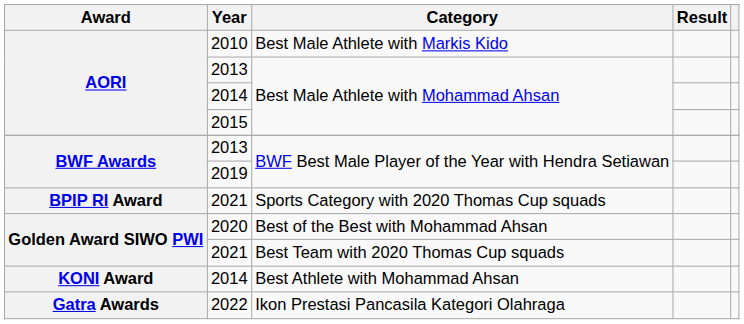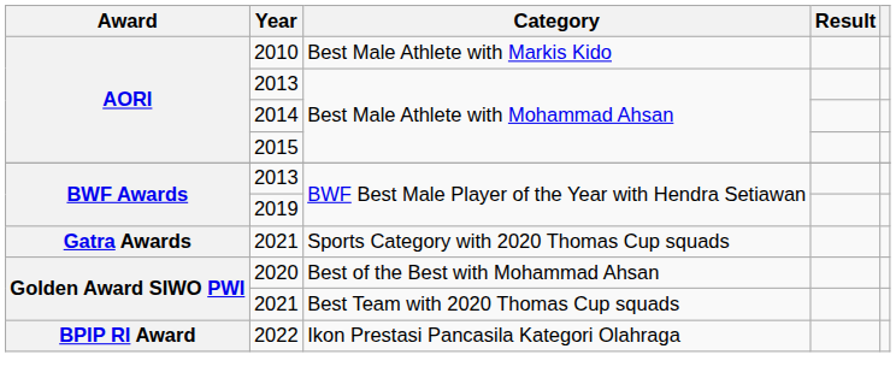2021 / Sports Category with 2020 Thomas Cup squads | Award: BPIP RI Award -> Gatra Awards
- row: KONI Award | 2014 | Best Athlete with Mohammad Ahsan
2022 | Award: Gatra Awards -> BPIP RI Award
